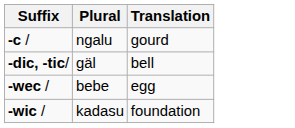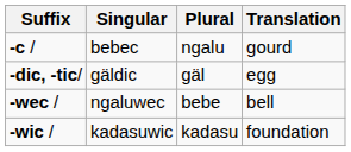+ column: Singular | bebec | gäldic | ngaluwec | kadasuwic
-dic, -tic/ | Translation: bell -> egg
-wec / | Translation: egg -> bell
